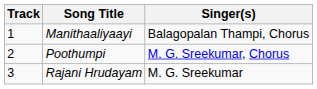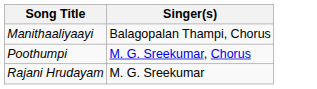- column: Track | 1 | 2 | 3
